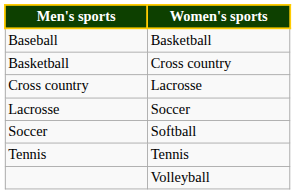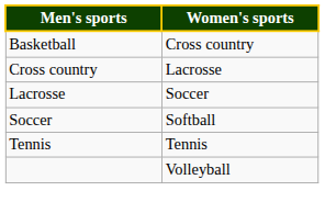- row: Baseball | Basketball
